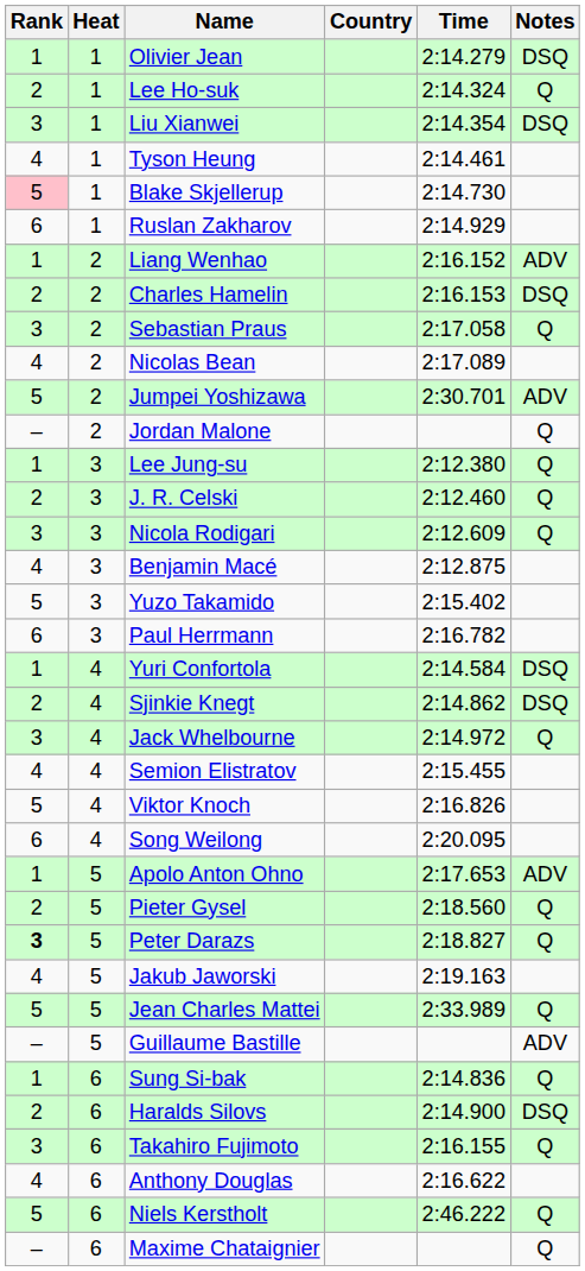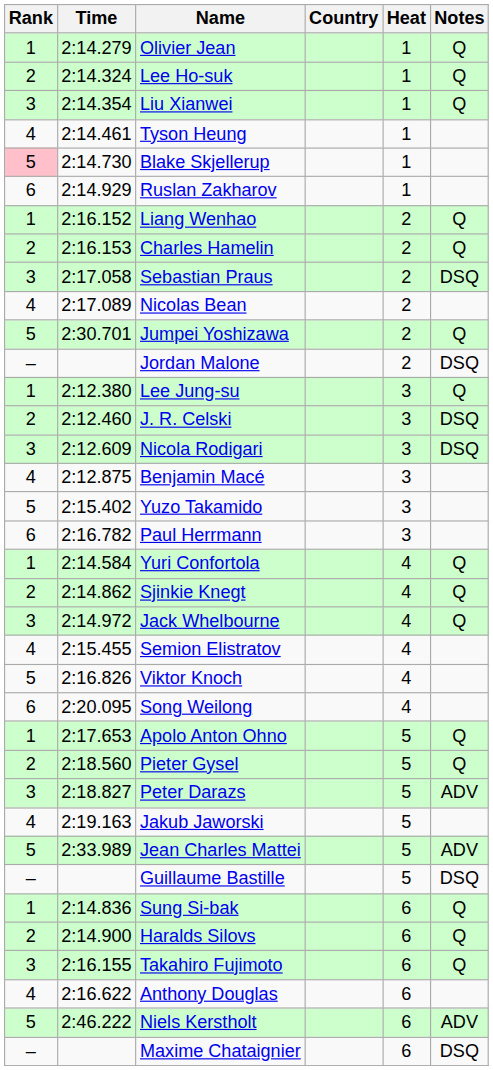columns swapped: Heat <-> Time
Olivier Jean | Notes: DSQ -> Q
Liu Xianwei | Notes: DSQ -> Q
Liang Wenhao | Notes: ADV -> Q
Charles Hamelin | Notes: DSQ -> Q
Sebastian Praus | Notes: Q -> DSQ
Jumpei Yoshizawa | Notes: ADV -> Q
Jordan Malone | Notes: Q -> DSQ
J. R. Celski | Notes: Q -> DSQ
Nicola Rodigari | Notes: Q -> DSQ
Yuri Confortola | Notes: DSQ -> Q
Sjinkie Knegt | Notes: DSQ -> Q
Apolo Anton Ohno | Notes: ADV -> Q
Peter Darazs | Rank: bold -> normal
Peter Darazs | Notes: Q -> ADV
Jean Charles Mattei | Notes: Q -> ADV
Guillaume Bastille | Notes: ADV -> DSQ
Haralds Silovs | Notes: DSQ -> Q
Niels Kerstholt | Notes: Q -> ADV
Maxime Chataignier | Notes: Q -> DSQ
